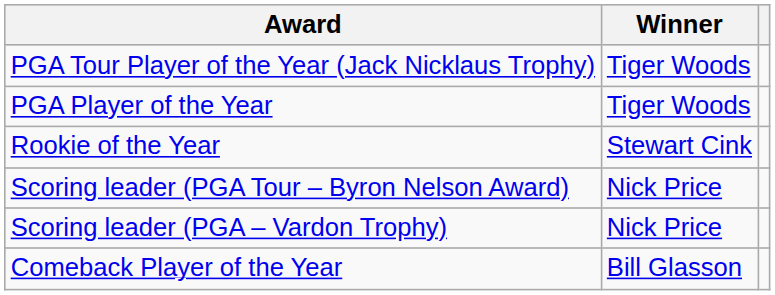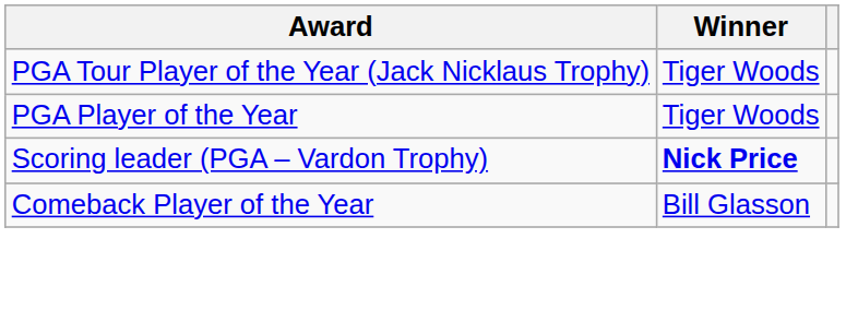- row: Rookie of the Year | Stewart Cink
- row: Scoring leader (PGA Tour – Byron Nelson Award) | Nick Price
Scoring leader (PGA – Vardon Trophy) | Winner: normal -> bold
